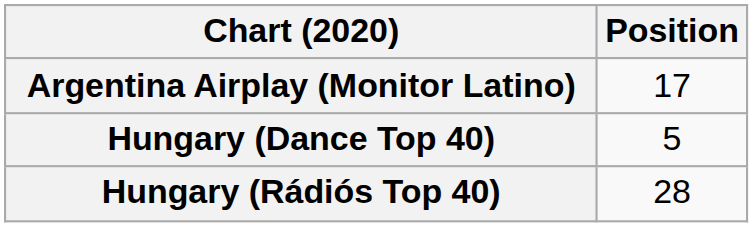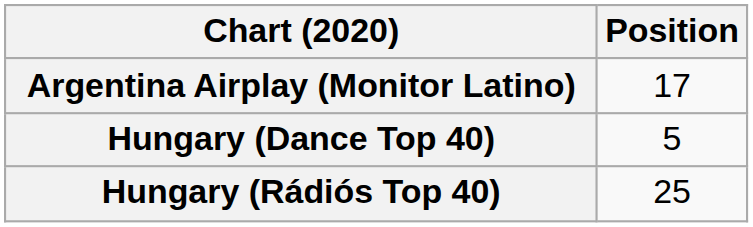Hungary (Rádiós Top 40) | Position: 28 -> 25
